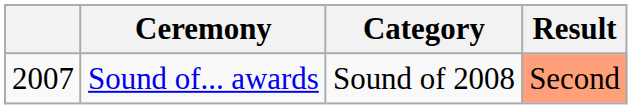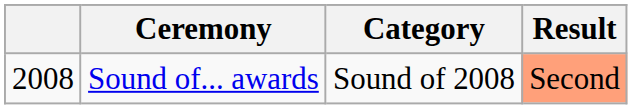Sound of... awards | column 1: 2007 -> 2008
